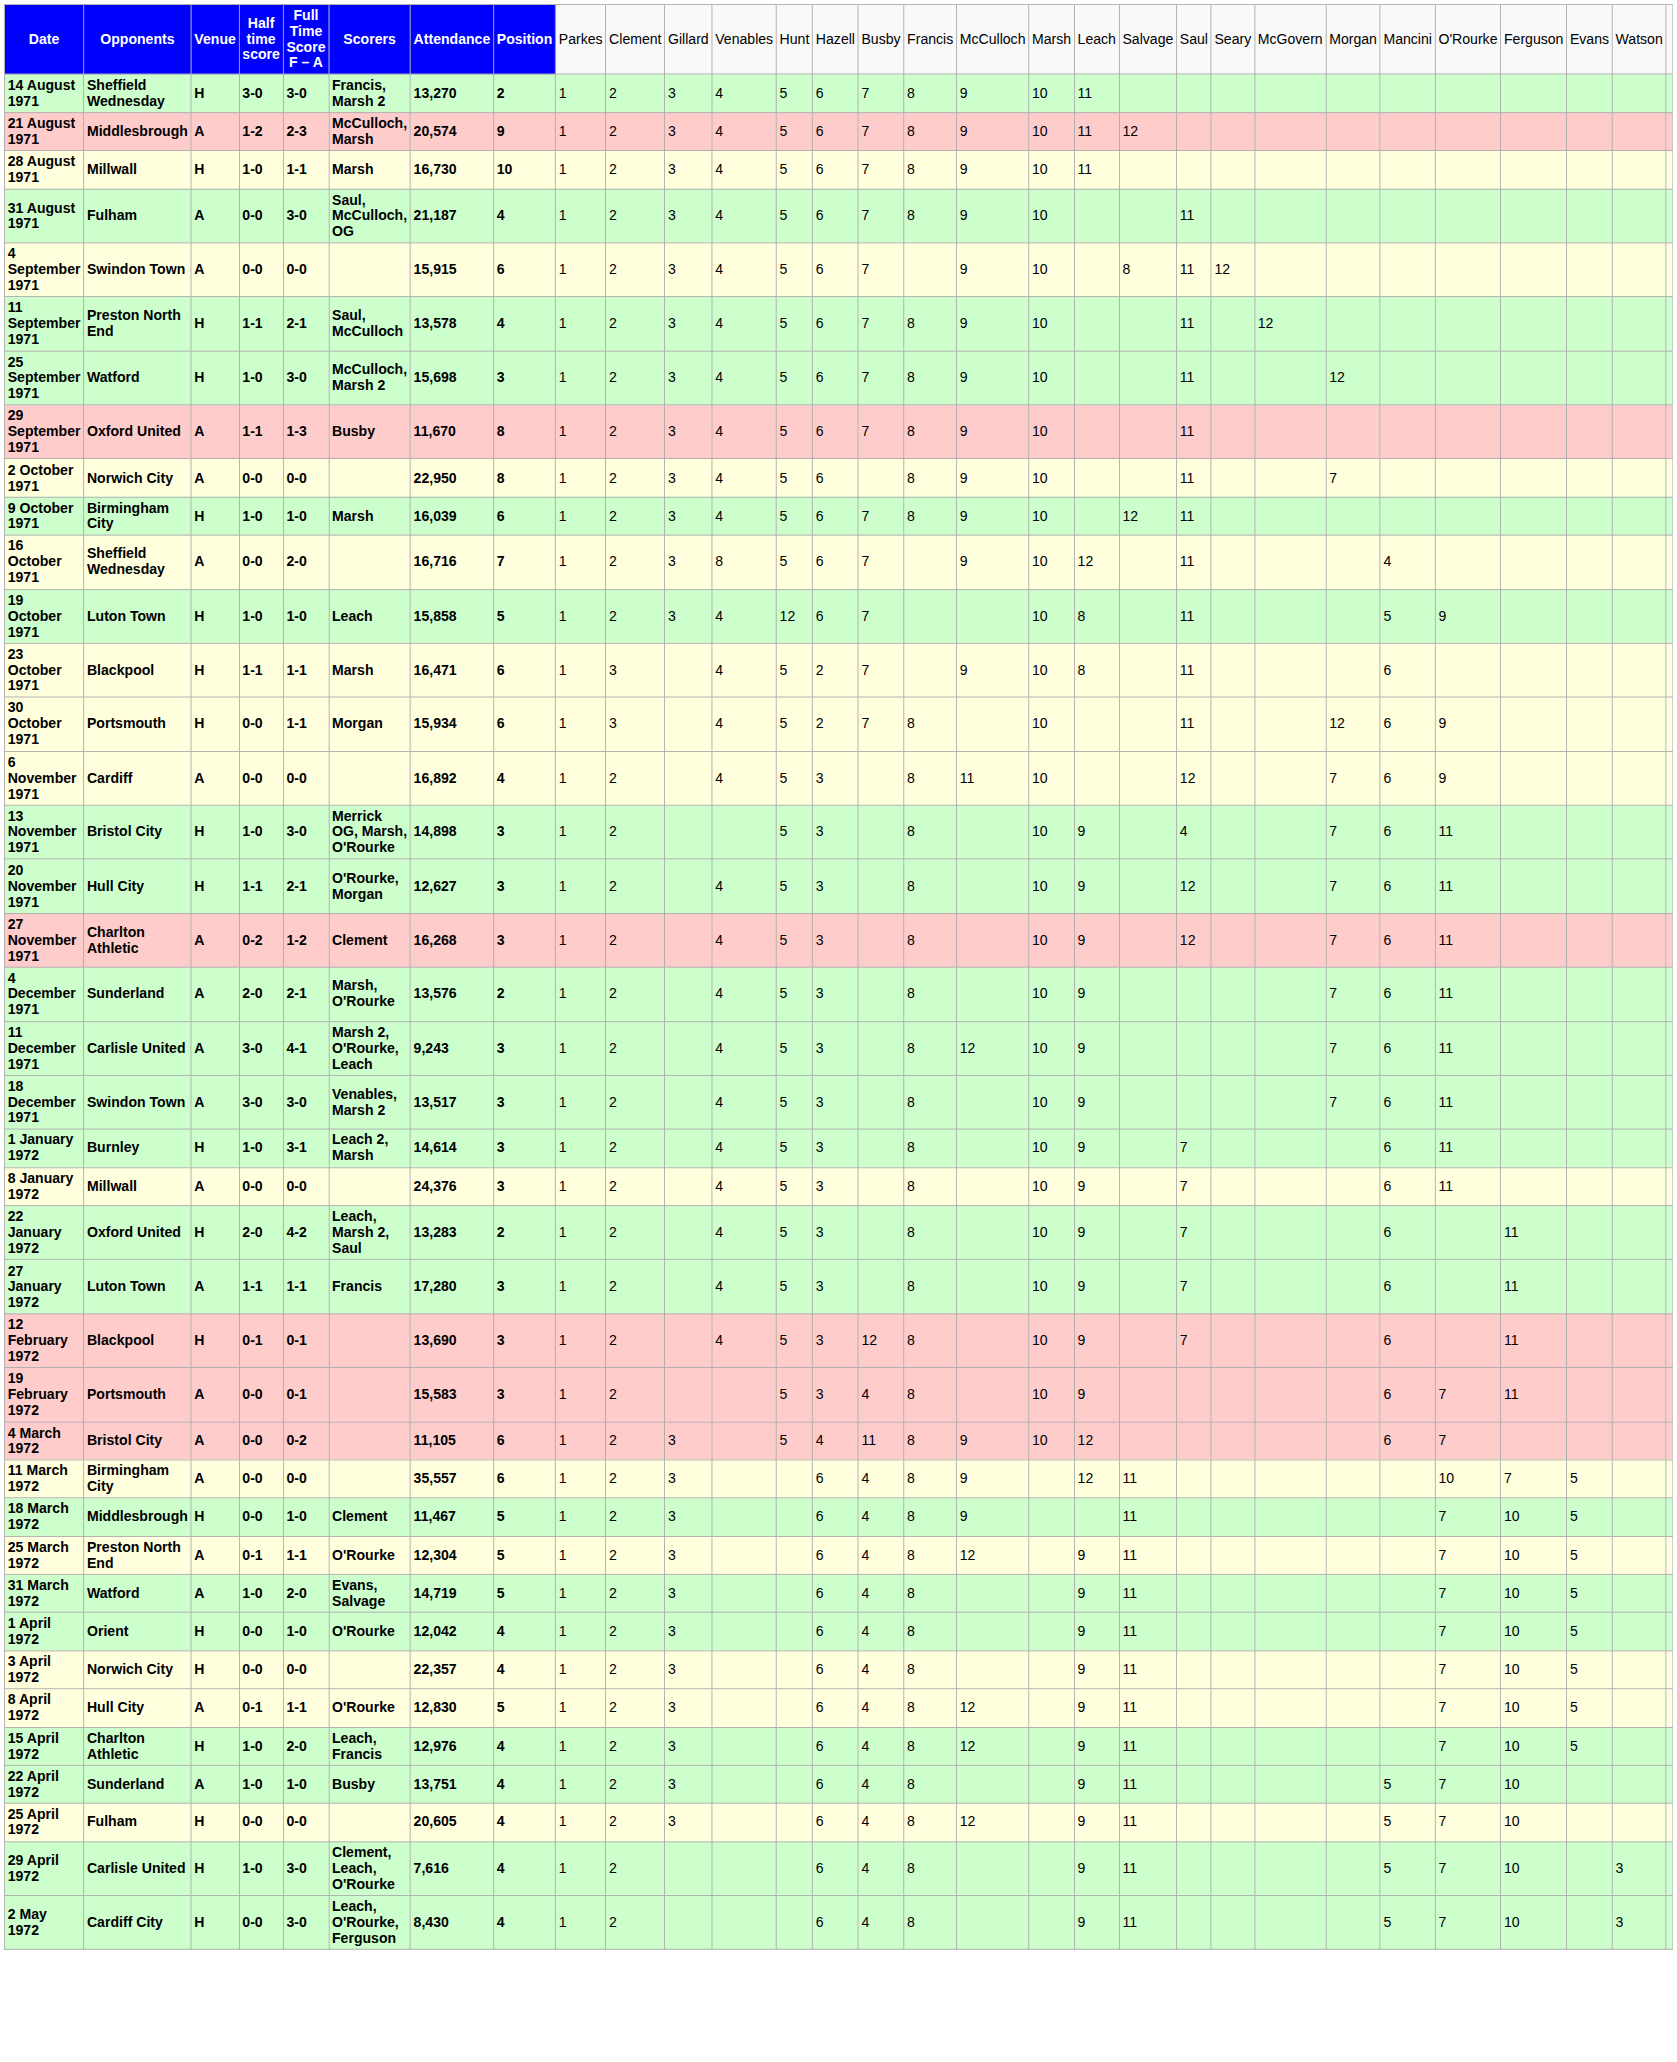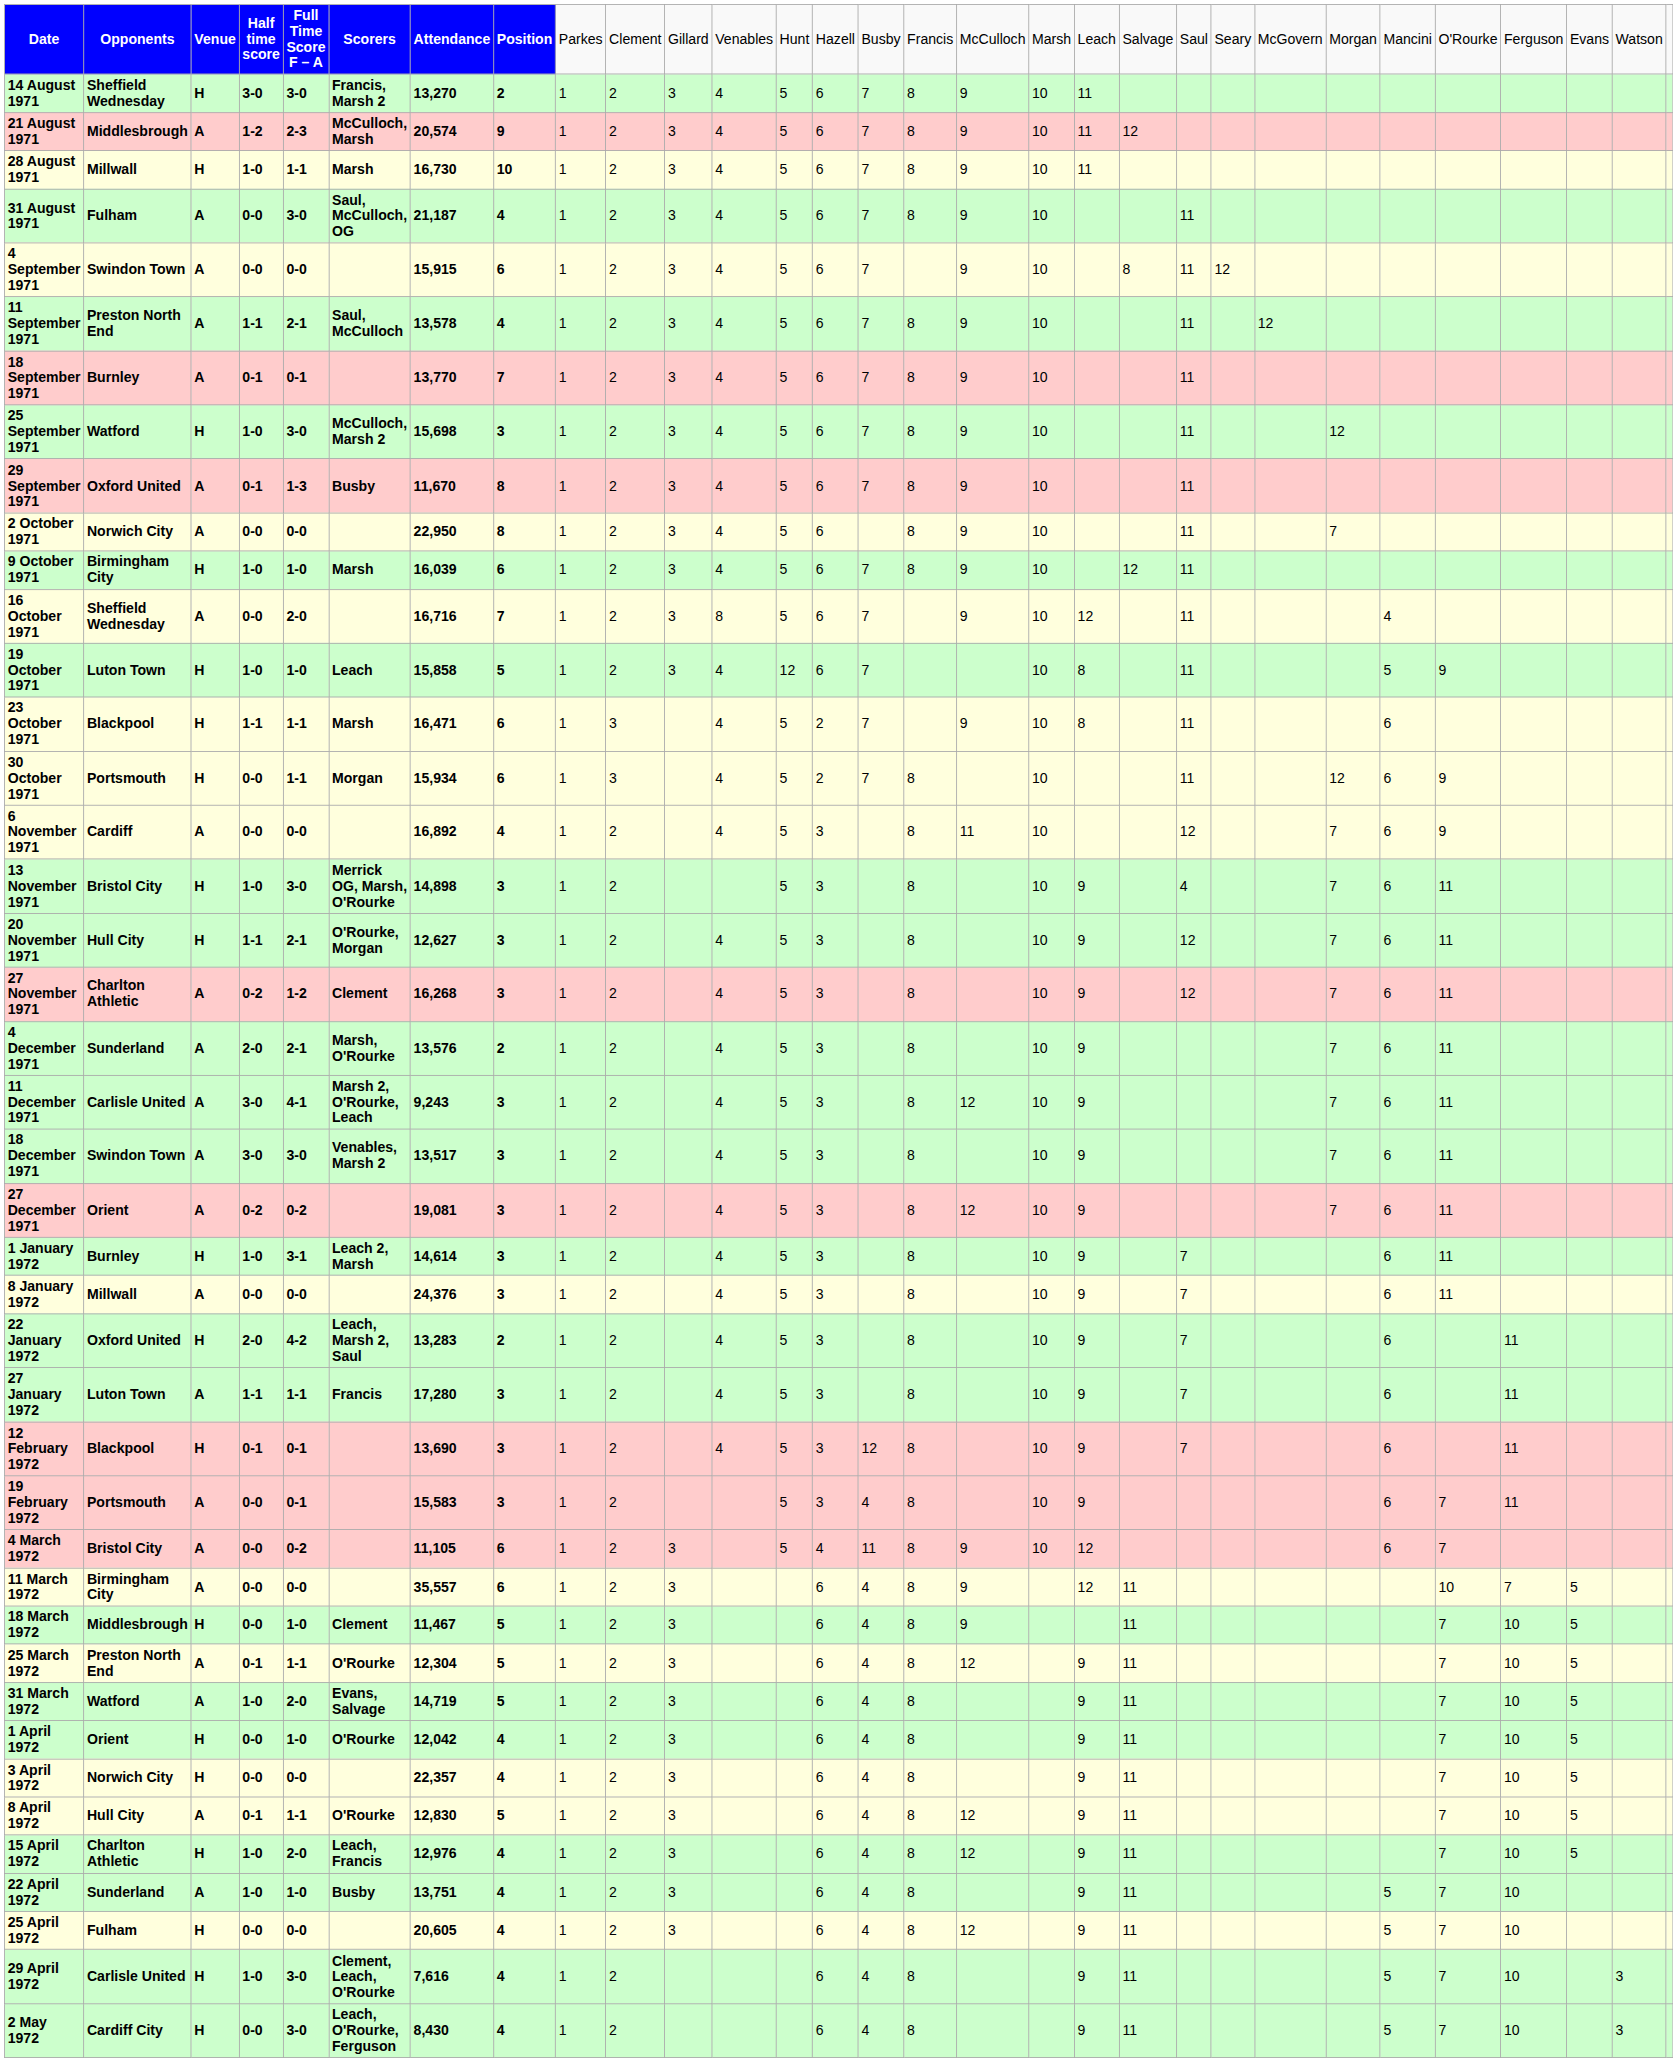11 September 1971 | column 3: H -> A
+ row: 18 September 1971 | Burnley | A | 0-1 | 0-1 | 13,770 | 7 | 1 | 2 | 3 | 4 | 5 | 6 | 7 | 8 | 9 | 10 | 11
29 September 1971 | column 4: 1-1 -> 0-1
+ row: 27 December 1971 | Orient | A | 0-2 | 0-2 | 19,081 | 3 | 1 | 2 | 4 | 5 | 3 | 8 | 12 | 10 | 9 | 7 | 6 | 11
